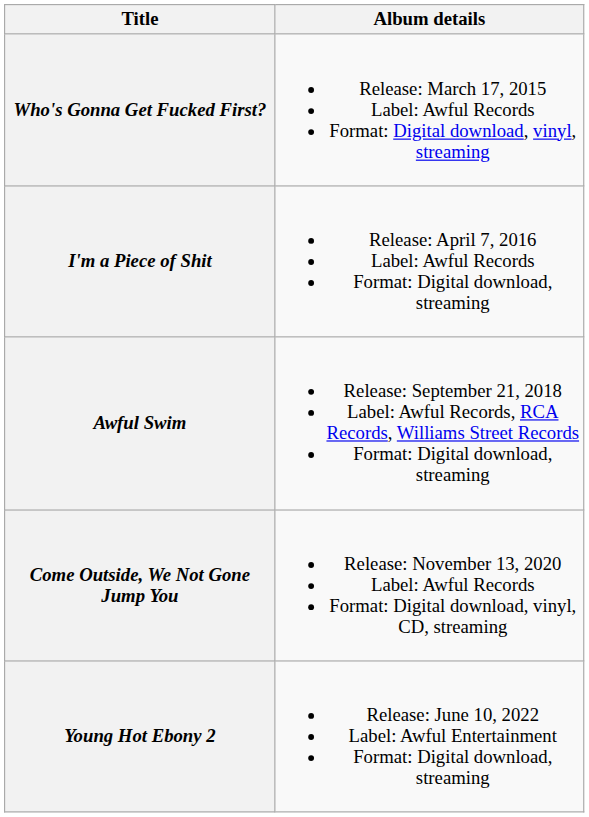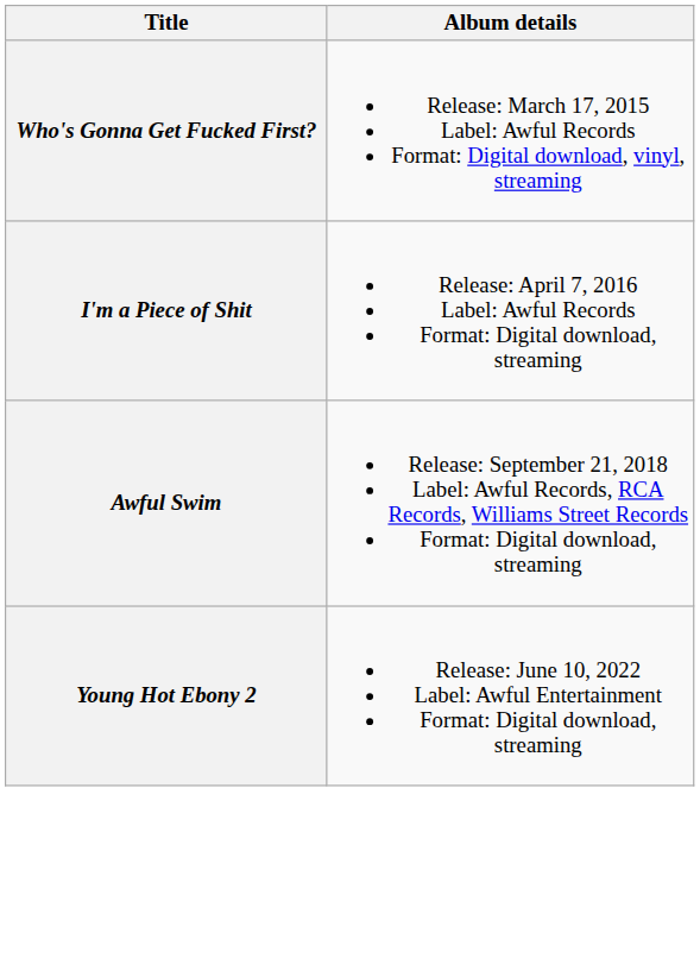- row: Come Outside, We Not Gone Jump You | Release: November 13, 2020 Label: Awful Records Format: Digital download, vinyl, CD, streaming
